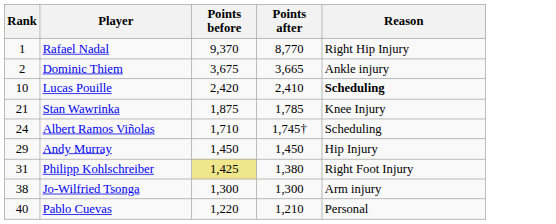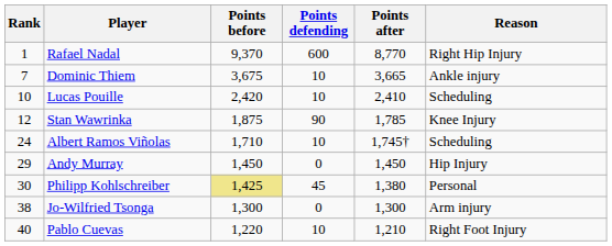+ column: Points defending | 600 | 10 | 10 | 90 | 10 | 0 | 45 | 0 | 10
Dominic Thiem | Rank: 2 -> 7
Lucas Pouille | Reason: bold -> normal
Stan Wawrinka | Rank: 21 -> 12
Philipp Kohlschreiber | Rank: 31 -> 30
Philipp Kohlschreiber | Reason: Right Foot Injury -> Personal
Pablo Cuevas | Reason: Personal -> Right Foot Injury
